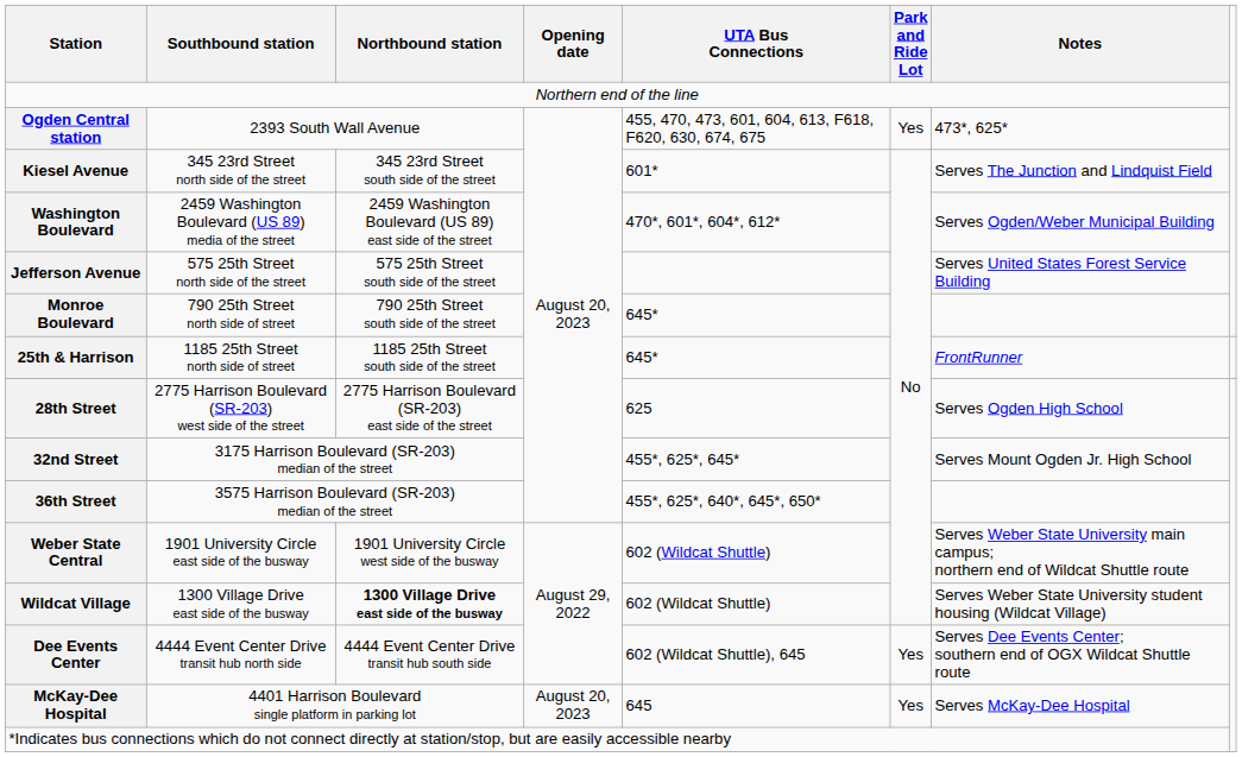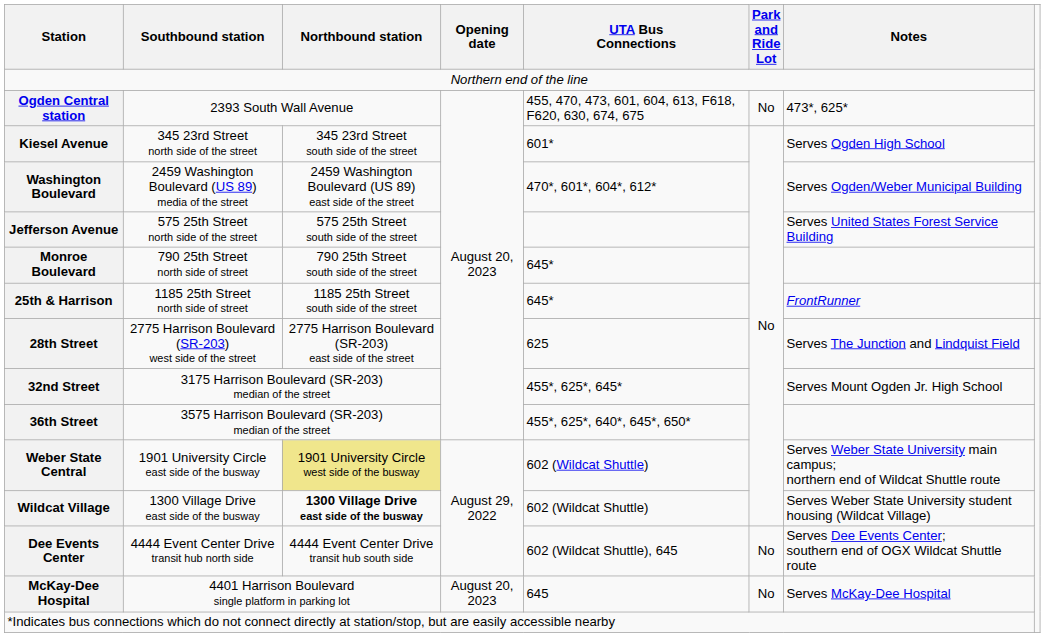Ogden Central station | Park and Ride Lot: Yes -> No
Kiesel Avenue | Notes: Serves The Junction and Lindquist Field -> Serves Ogden High School
28th Street | Notes: Serves Ogden High School -> Serves The Junction and Lindquist Field
Weber State Central | Northbound station: no background -> khaki background
Dee Events Center | Park and Ride Lot: Yes -> No
McKay-Dee Hospital | Park and Ride Lot: Yes -> No
